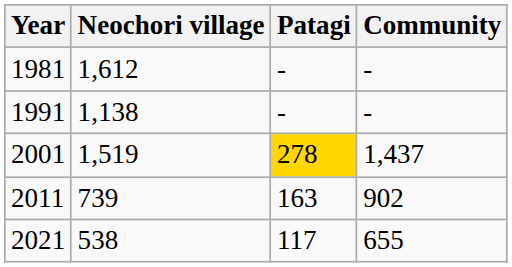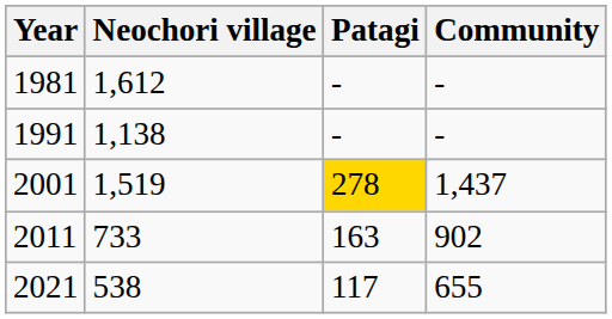2011 | Neochori village: 739 -> 733
